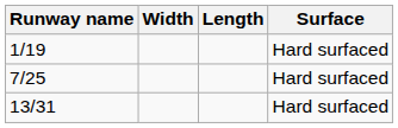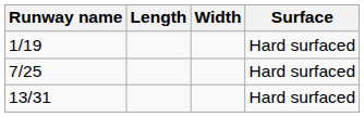columns swapped: Length <-> Width
